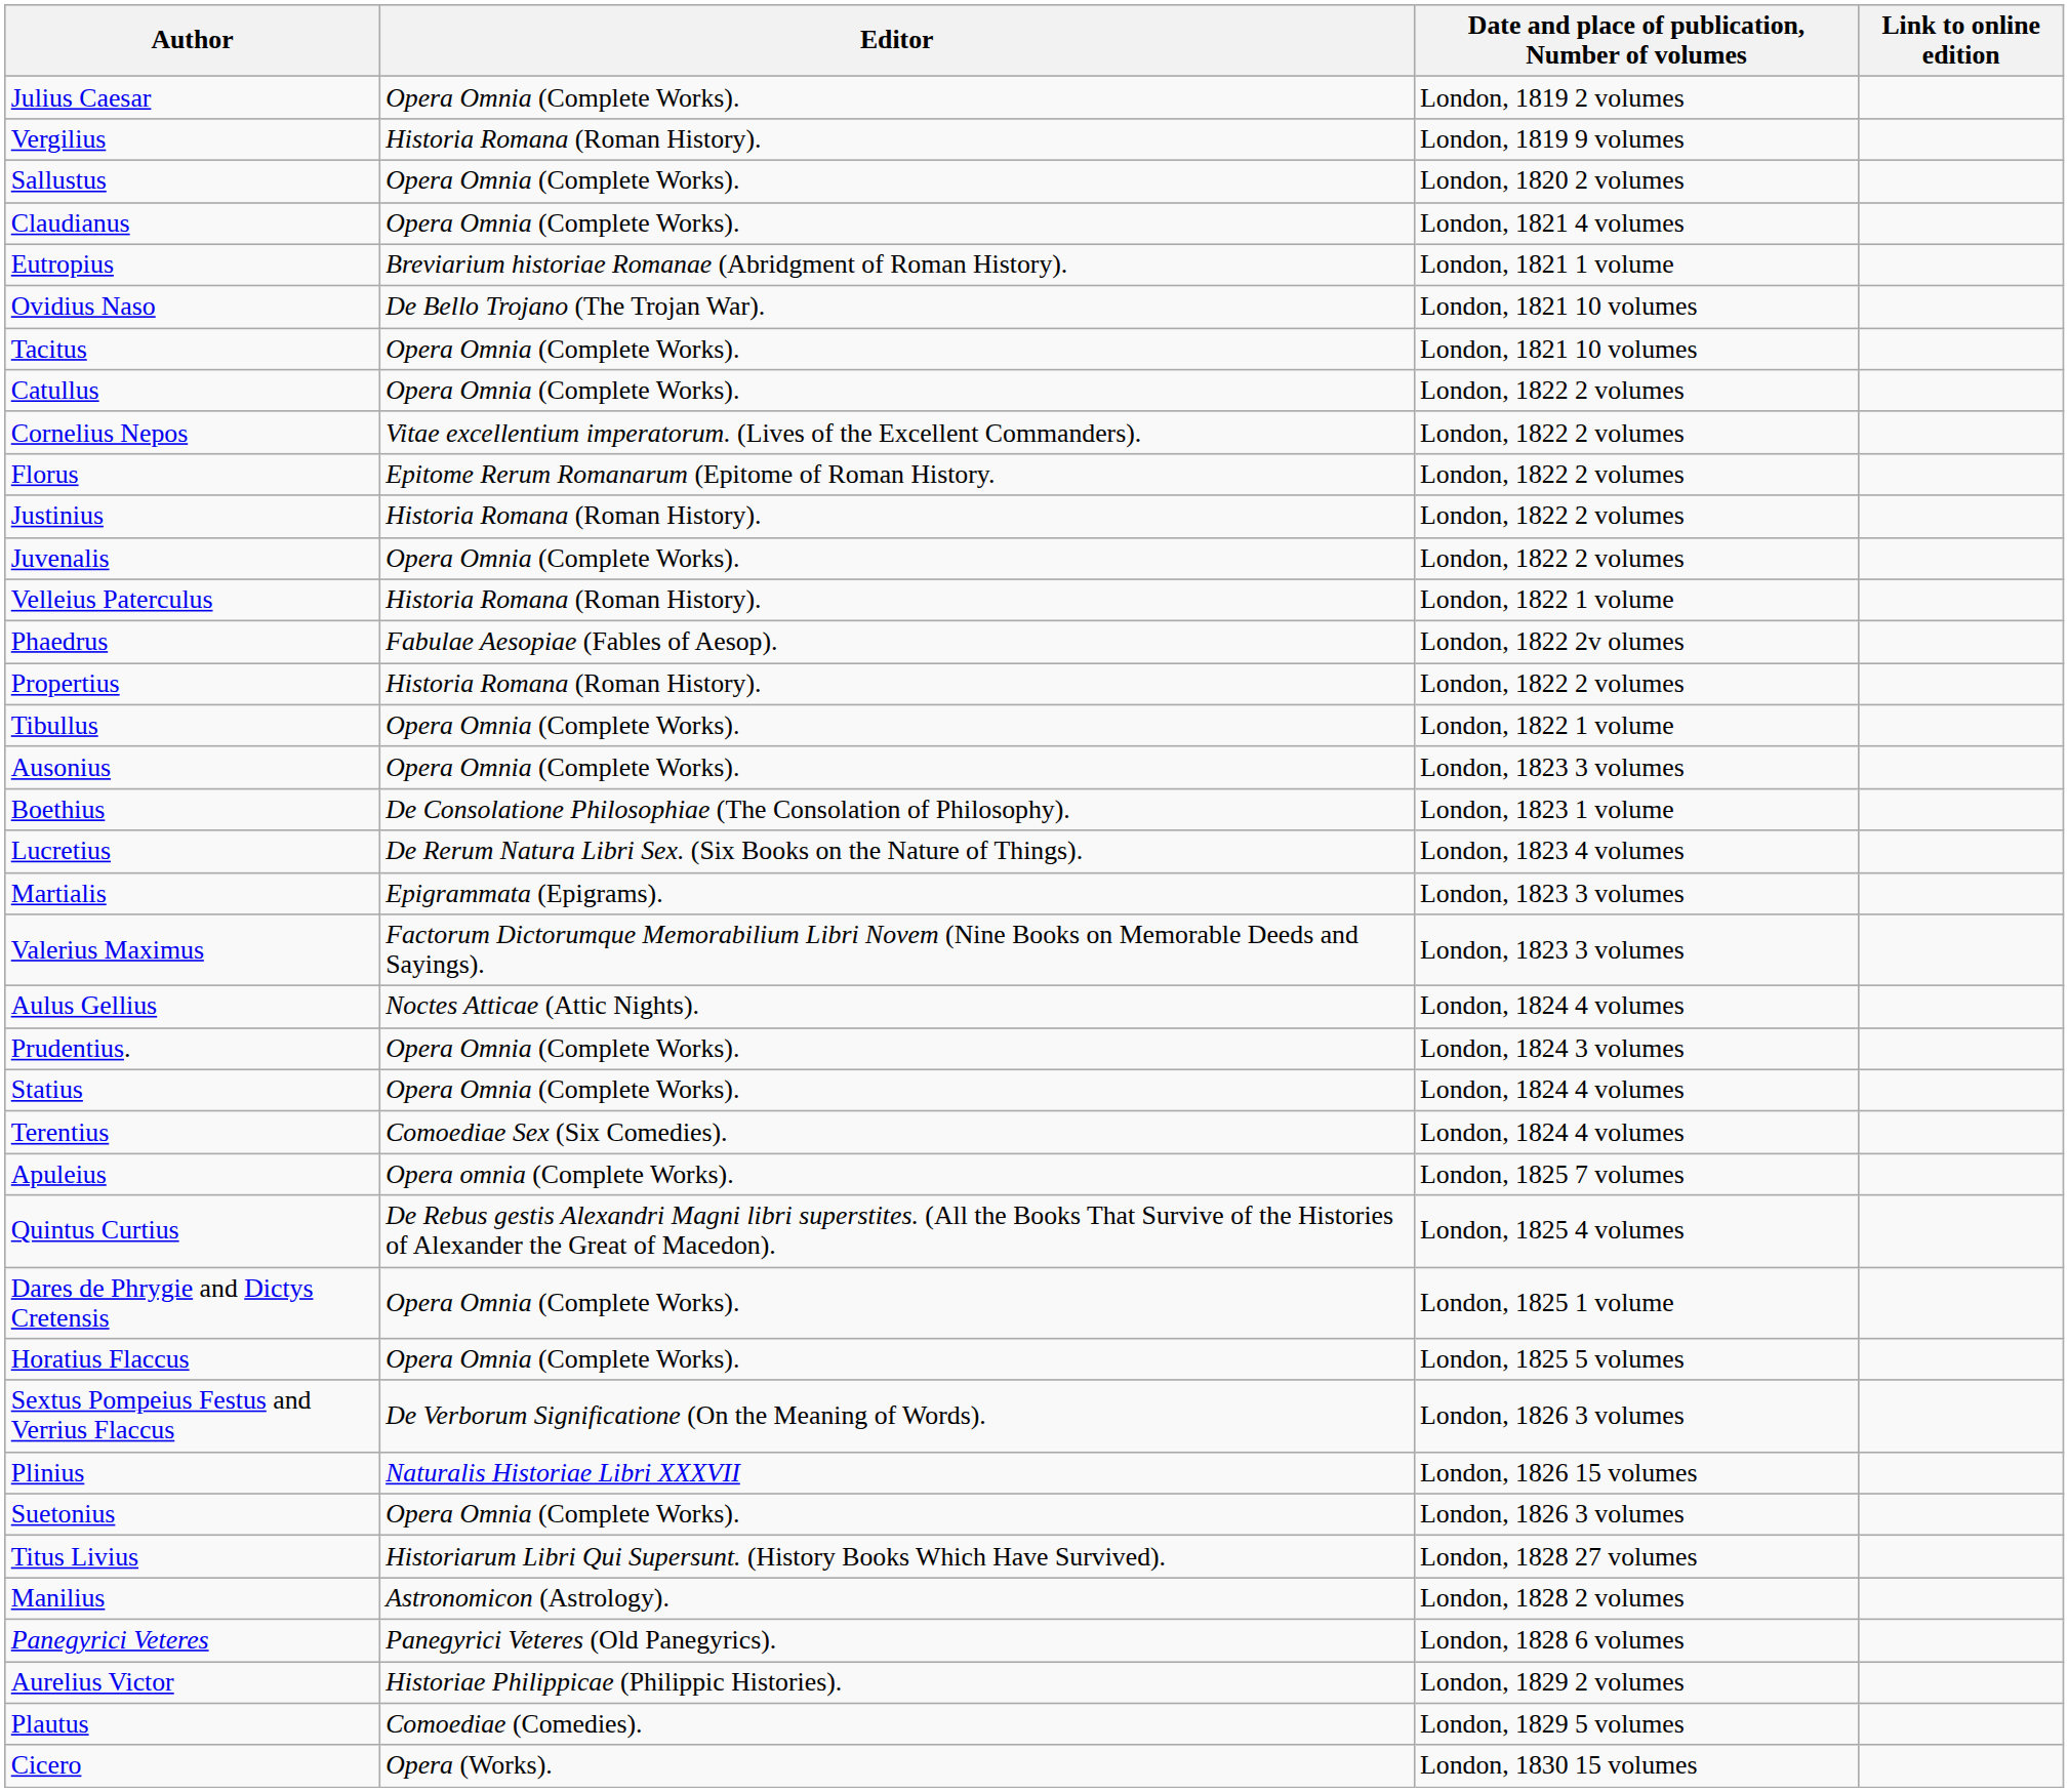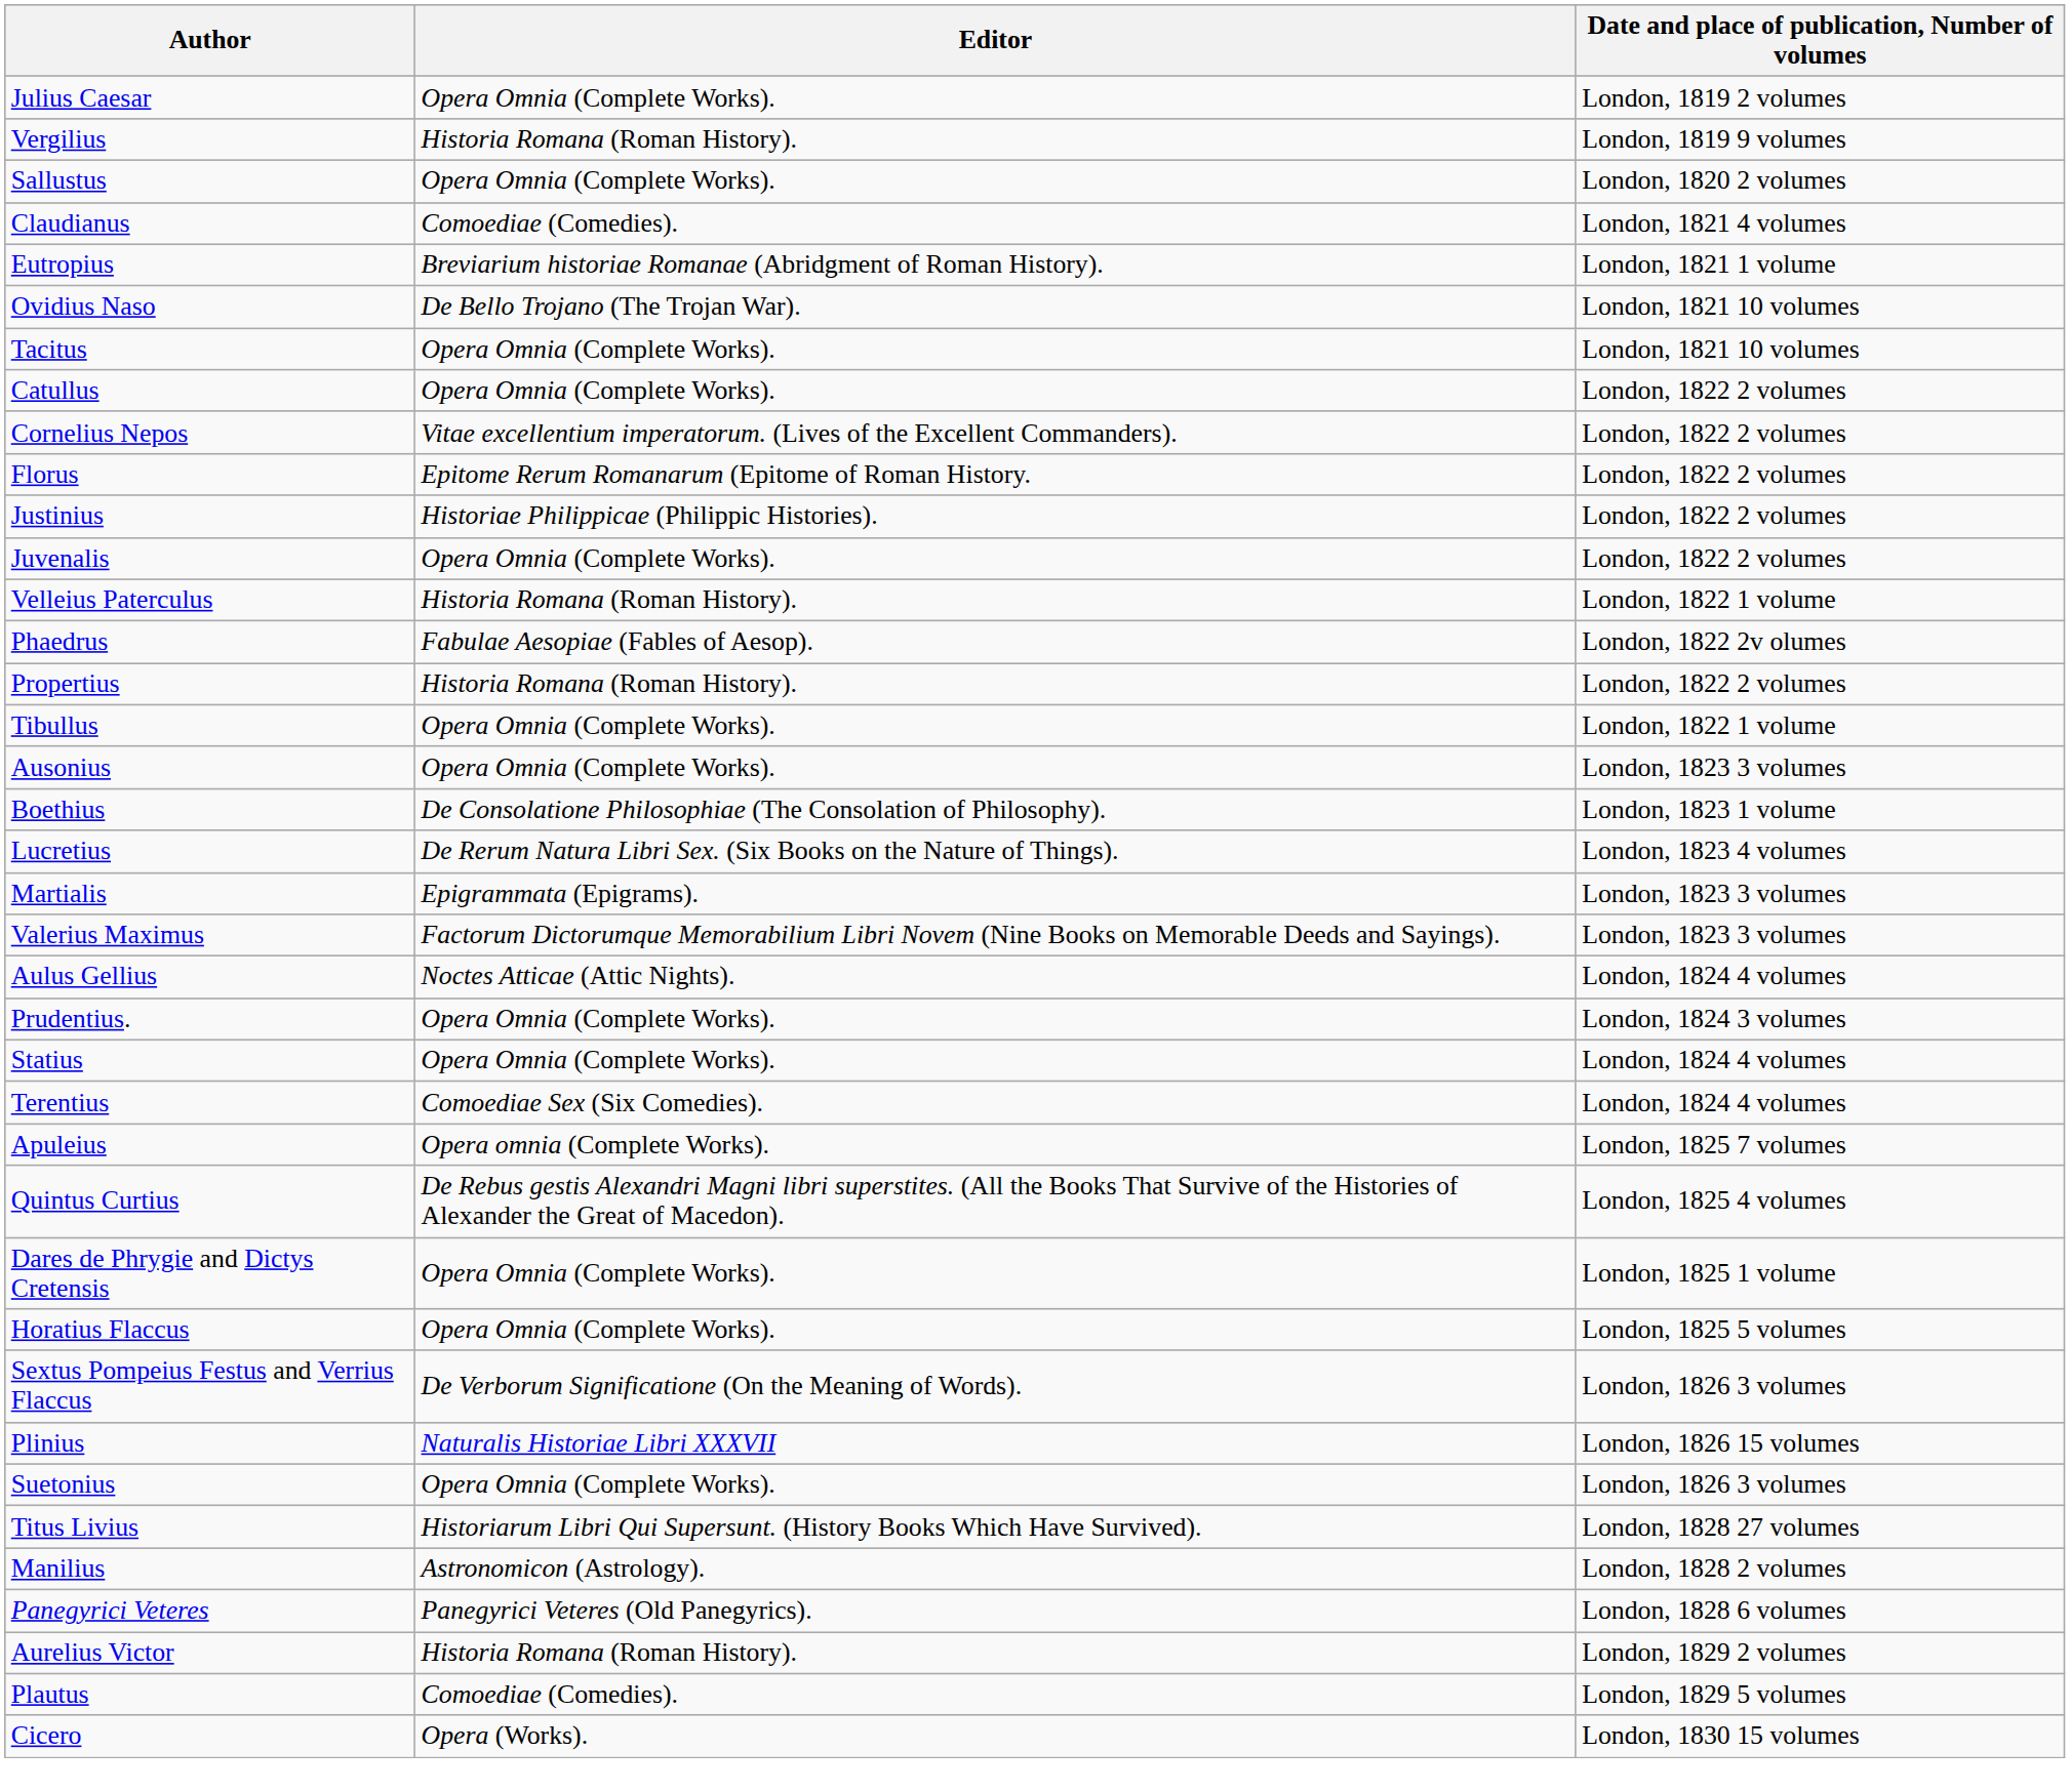- column: Link to online edition
Claudianus | Editor: Opera Omnia (Complete Works). -> Comoediae (Comedies).
Justinius | Editor: Historia Romana (Roman History). -> Historiae Philippicae (Philippic Histories).
Aurelius Victor | Editor: Historiae Philippicae (Philippic Histories). -> Historia Romana (Roman History).
